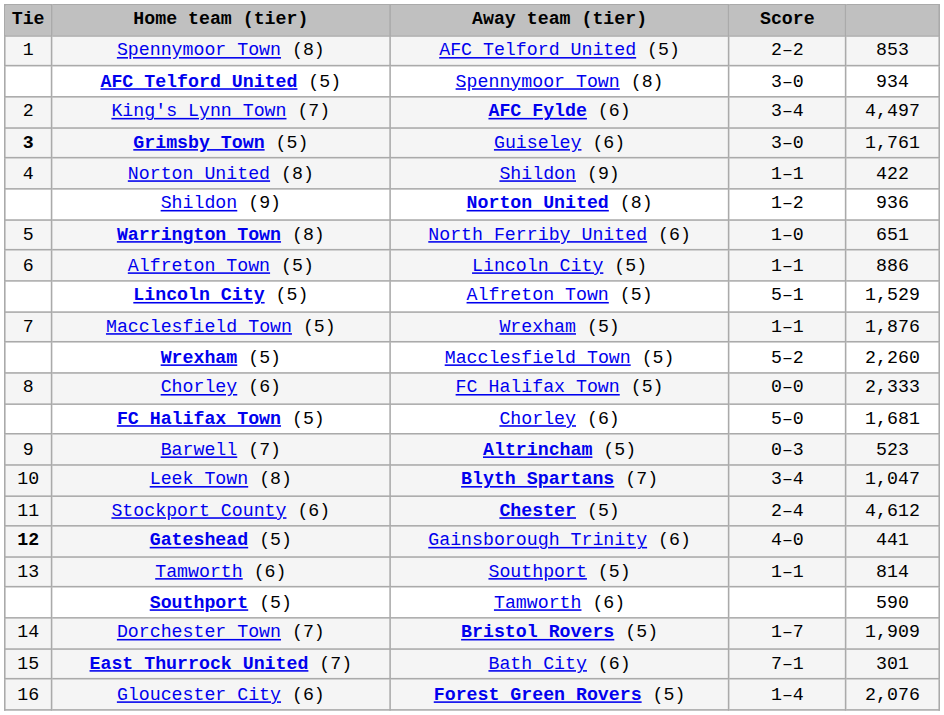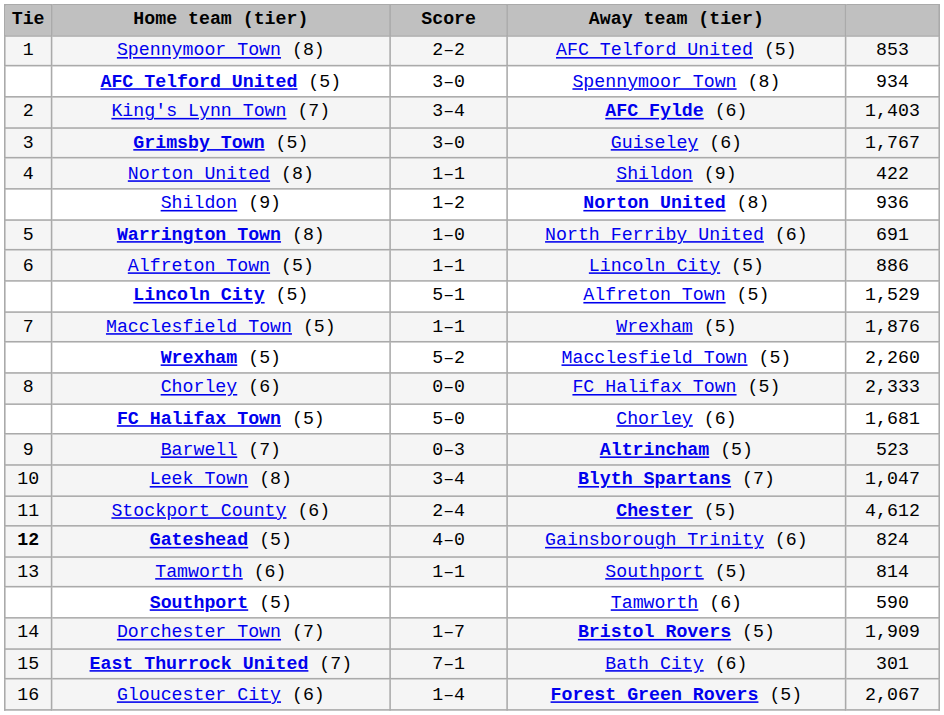columns swapped: Score <-> Away team (tier)
King's Lynn Town (7) | column 5: 4,497 -> 1,403
Grimsby Town (5) | Tie: bold -> normal
Grimsby Town (5) | column 5: 1,761 -> 1,767
Warrington Town (8) | column 5: 651 -> 691
Gateshead (5) | column 5: 441 -> 824
Gloucester City (6) | column 5: 2,076 -> 2,067
